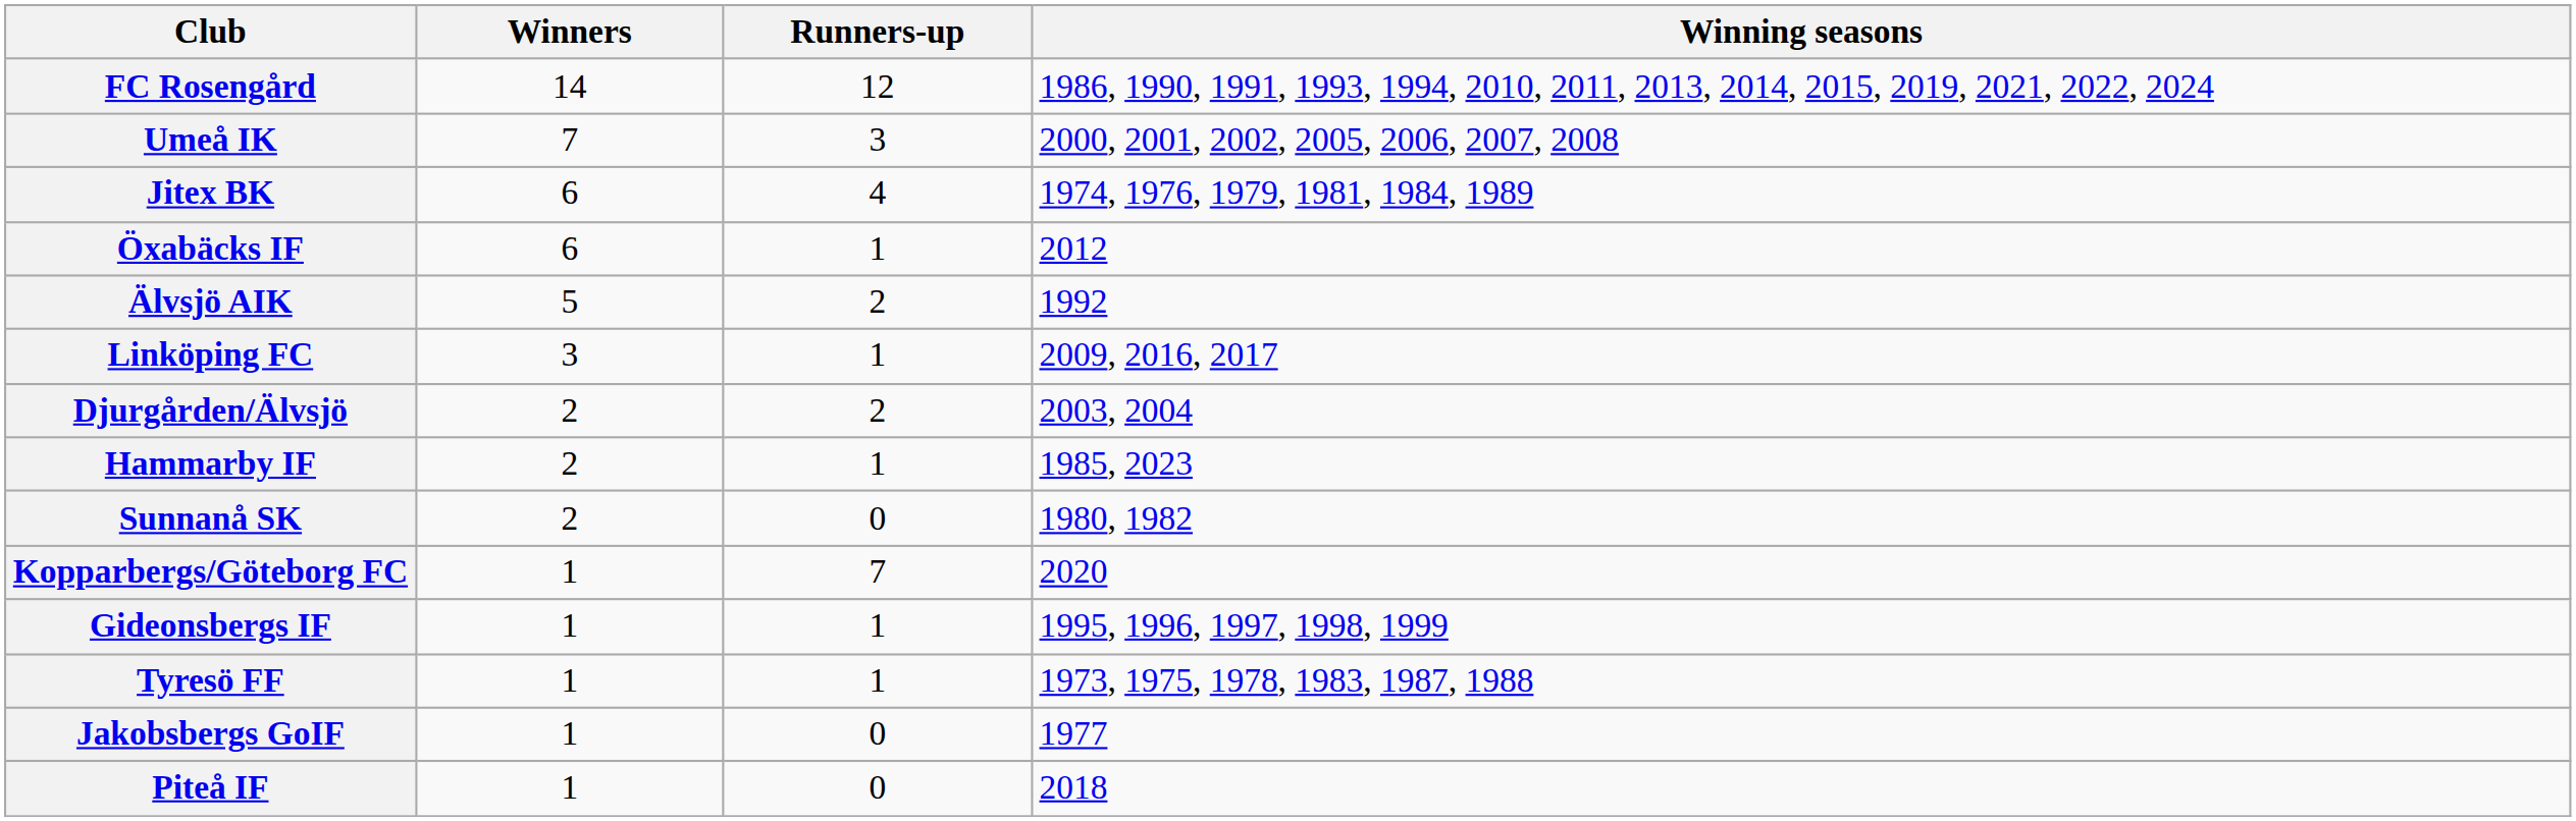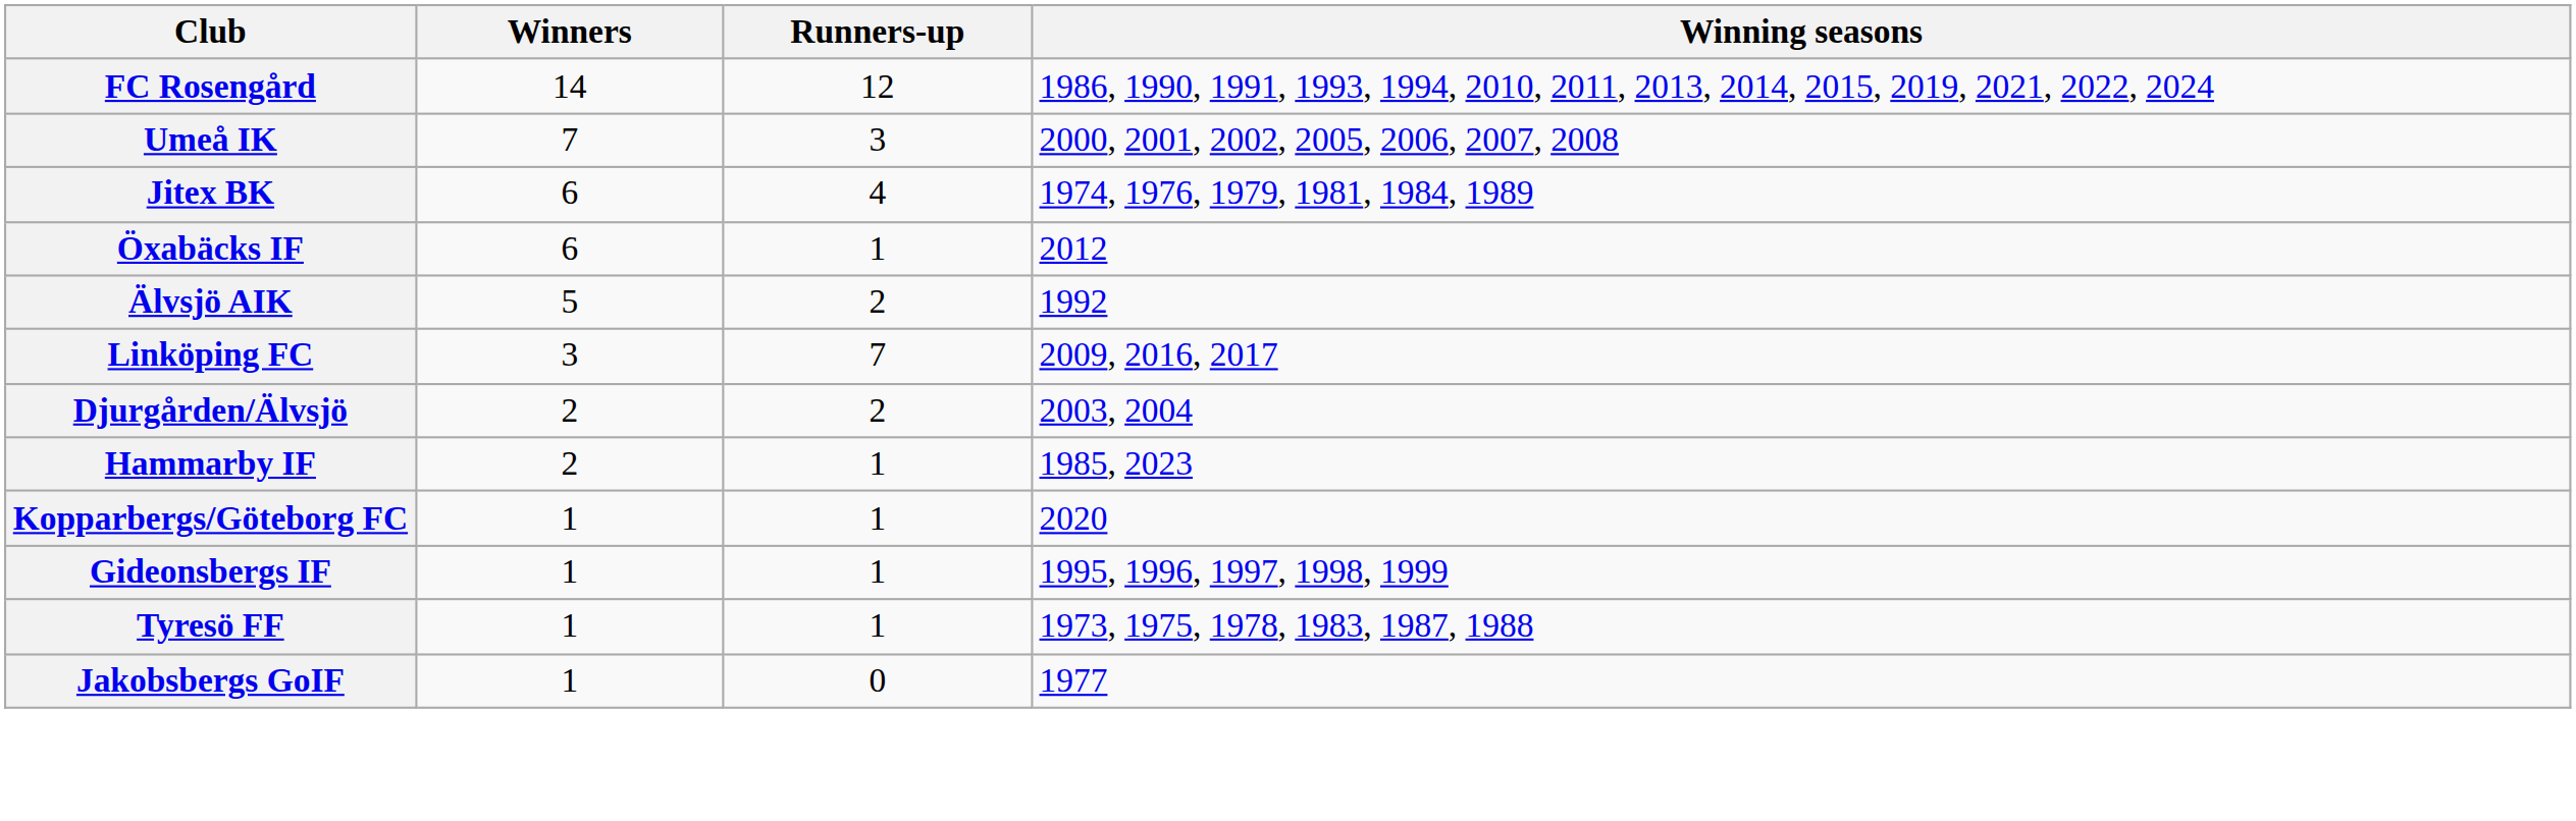Linköping FC | Runners-up: 1 -> 7
- row: Sunnanå SK | 2 | 0 | 1980, 1982
Kopparbergs/Göteborg FC | Runners-up: 7 -> 1
- row: Piteå IF | 1 | 0 | 2018
